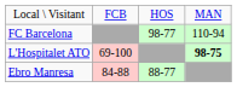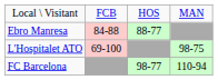rows swapped: FC Barcelona <-> Ebro Manresa
L'Hospitalet ATO | column 4: bold -> normal
